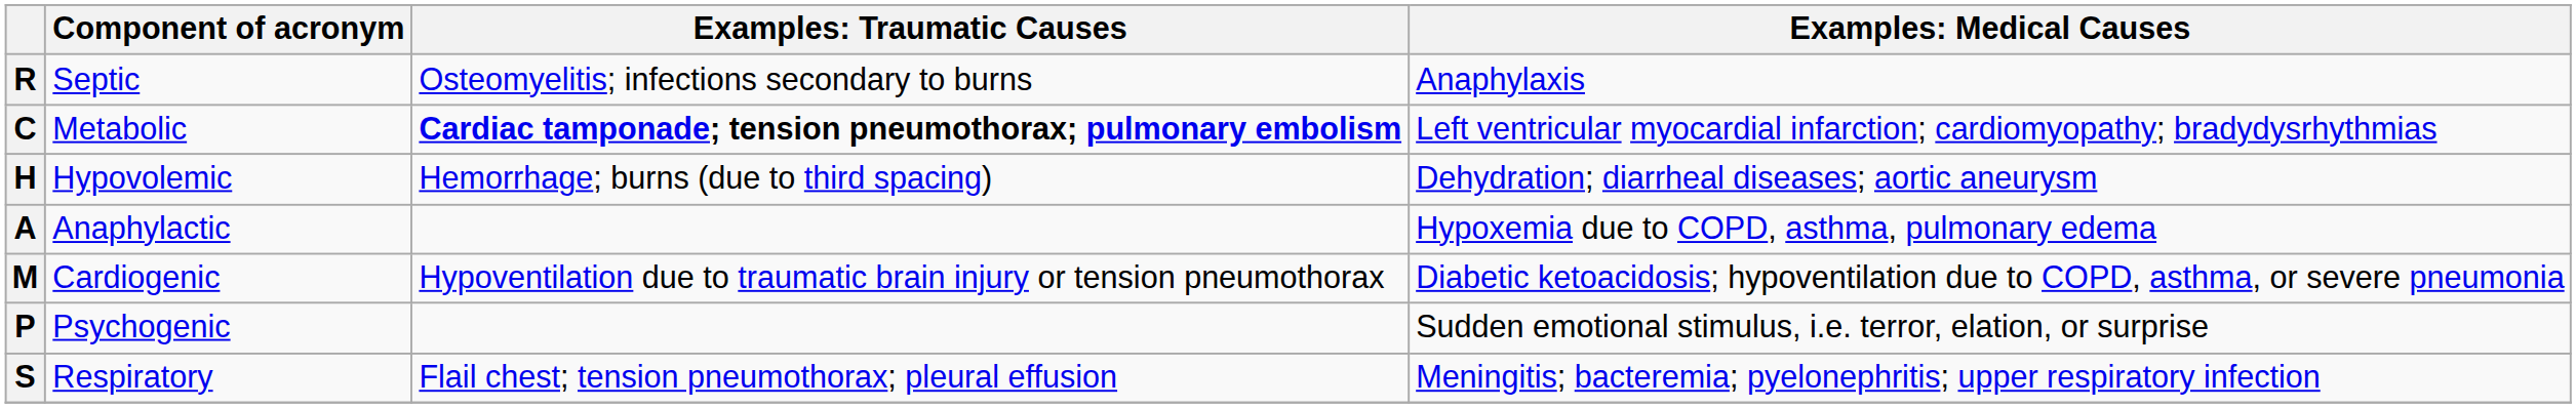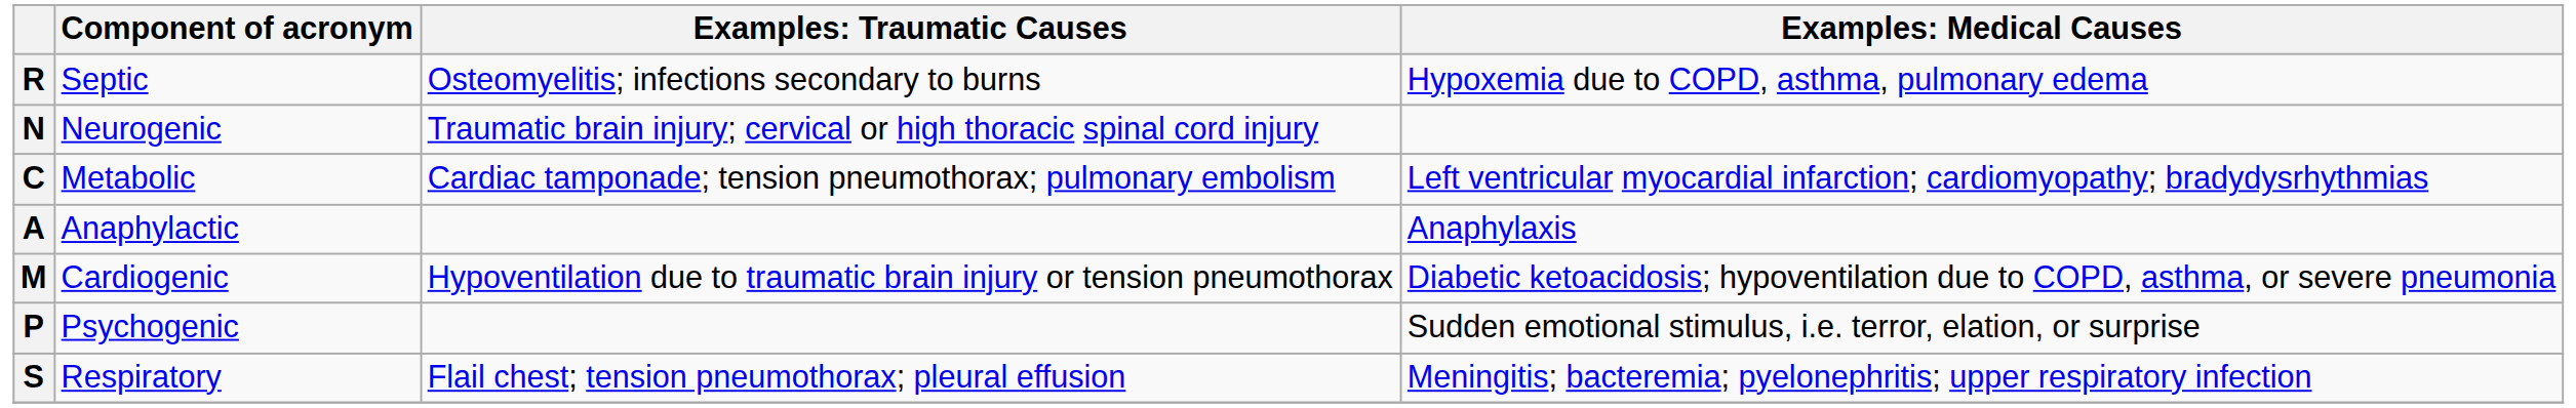R | column 4: Anaphylaxis -> Hypoxemia due to COPD, asthma, pulmonary edema
+ row: N | Neurogenic | Traumatic brain injury; cervical or high thoracic spinal cord injury
C | column 3: bold -> normal
- row: H | Hypovolemic | Hemorrhage; burns (due to third spacing) | Dehydration; diarrheal diseases; aortic aneurysm
A | column 4: Hypoxemia due to COPD, asthma, pulmonary edema -> Anaphylaxis
